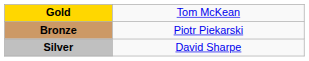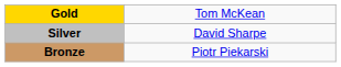rows swapped: Silver <-> Bronze
